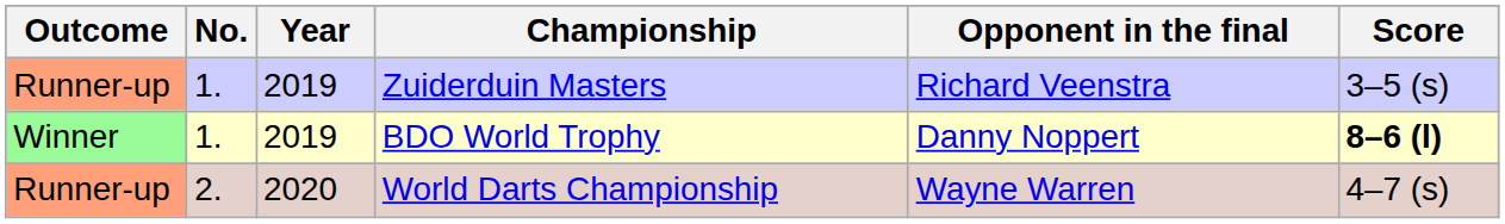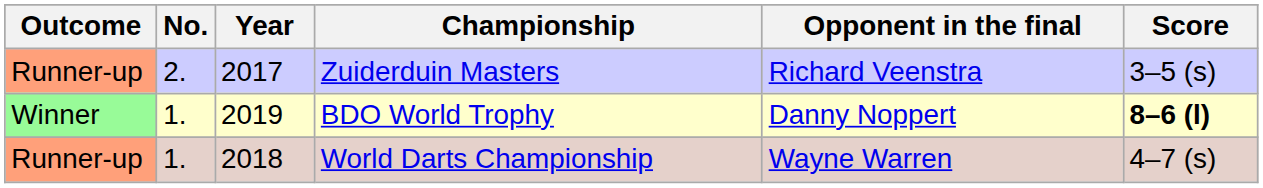Zuiderduin Masters | No.: 1. -> 2.
Zuiderduin Masters | Year: 2019 -> 2017
World Darts Championship | No.: 2. -> 1.
World Darts Championship | Year: 2020 -> 2018
